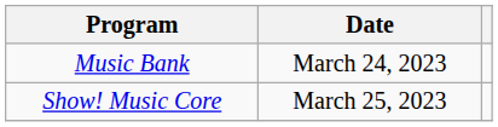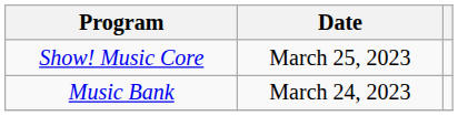rows swapped: Music Bank <-> Show! Music Core
